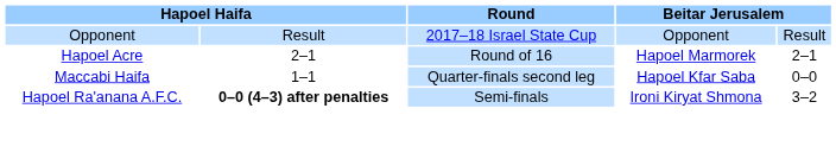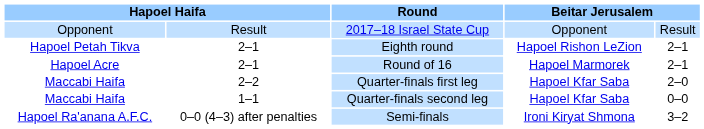+ row: Hapoel Petah Tikva | 2–1 | Eighth round | Hapoel Rishon LeZion | 2–1
+ row: Maccabi Haifa | 2–2 | Quarter-finals first leg | Hapoel Kfar Saba | 2–0
Semi-finals | column 2: bold -> normal
